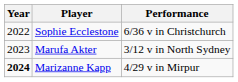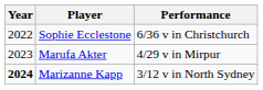Marufa Akter | Performance: 3/12 v in North Sydney -> 4/29 v in Mirpur
Marizanne Kapp | Performance: 4/29 v in Mirpur -> 3/12 v in North Sydney
